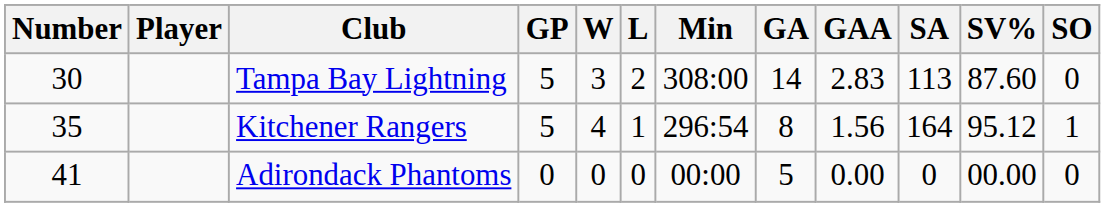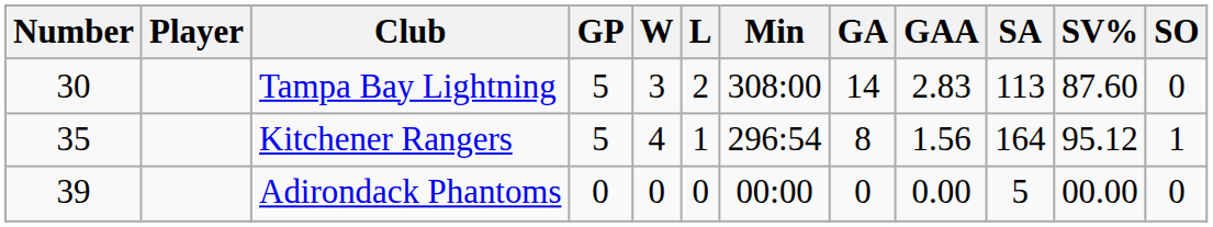Adirondack Phantoms | Number: 41 -> 39
Adirondack Phantoms | GA: 5 -> 0
Adirondack Phantoms | SA: 0 -> 5
